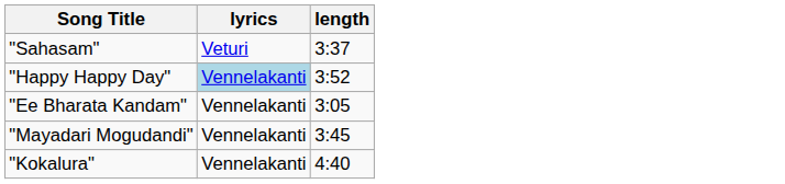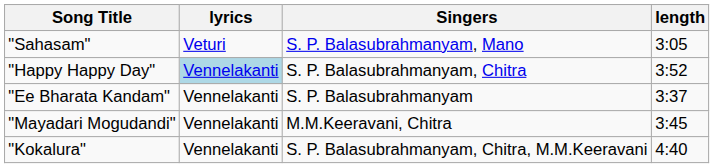+ column: Singers | S. P. Balasubrahmanyam, Mano | S. P. Balasubrahmanyam, Chitra | S. P. Balasubrahmanyam | M.M.Keeravani, Chitra | S. P. Balasubrahmanyam, Chitra, M.M.Keeravani
"Sahasam" | length: 3:37 -> 3:05
"Ee Bharata Kandam" | length: 3:05 -> 3:37
